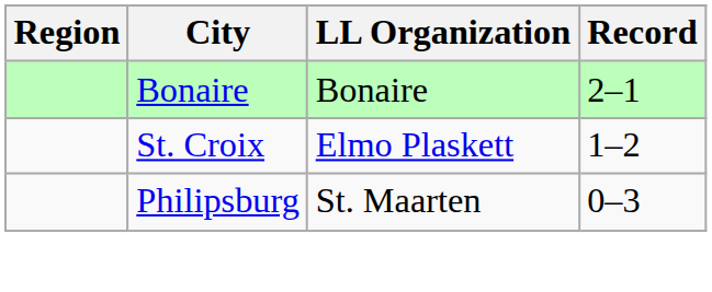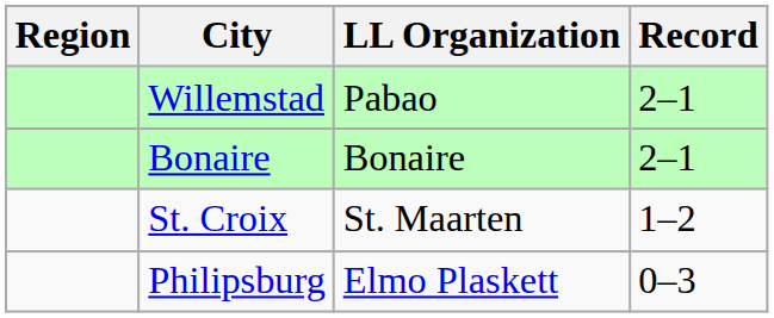+ row: Willemstad | Pabao | 2–1
St. Croix | LL Organization: Elmo Plaskett -> St. Maarten
Philipsburg | LL Organization: St. Maarten -> Elmo Plaskett
